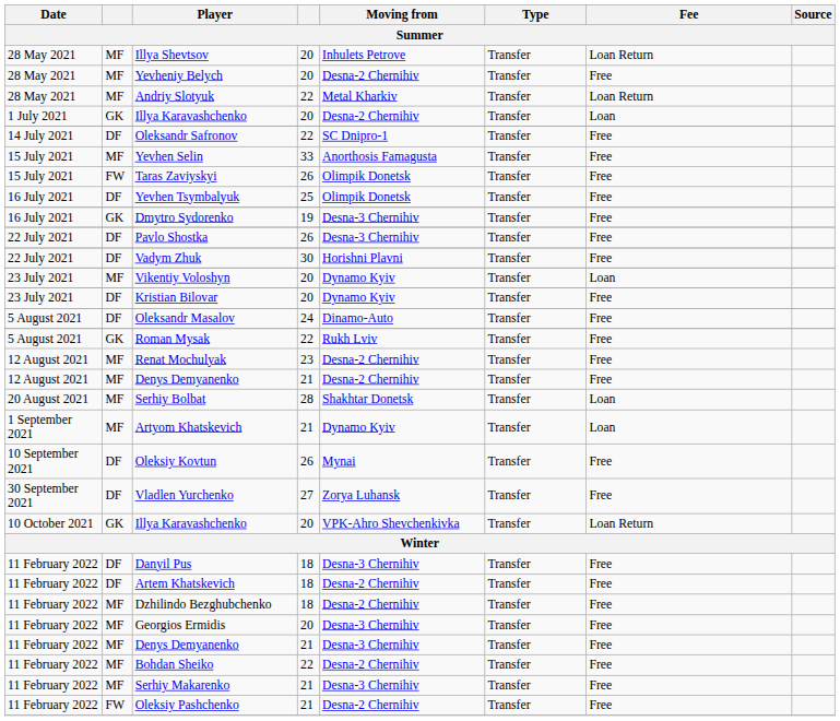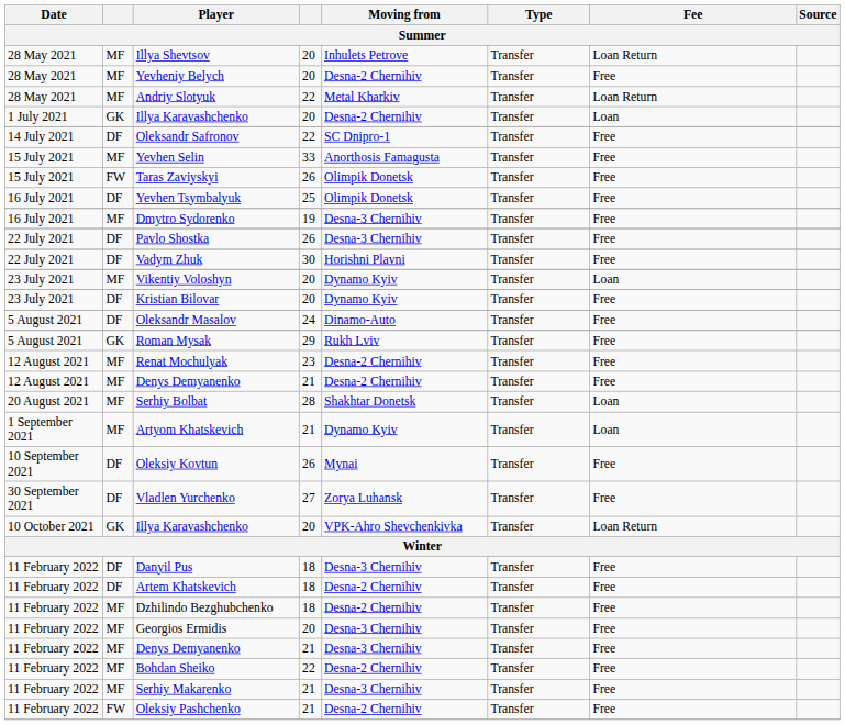Dmytro Sydorenko | column 2: GK -> MF
Roman Mysak | column 4: 22 -> 29
